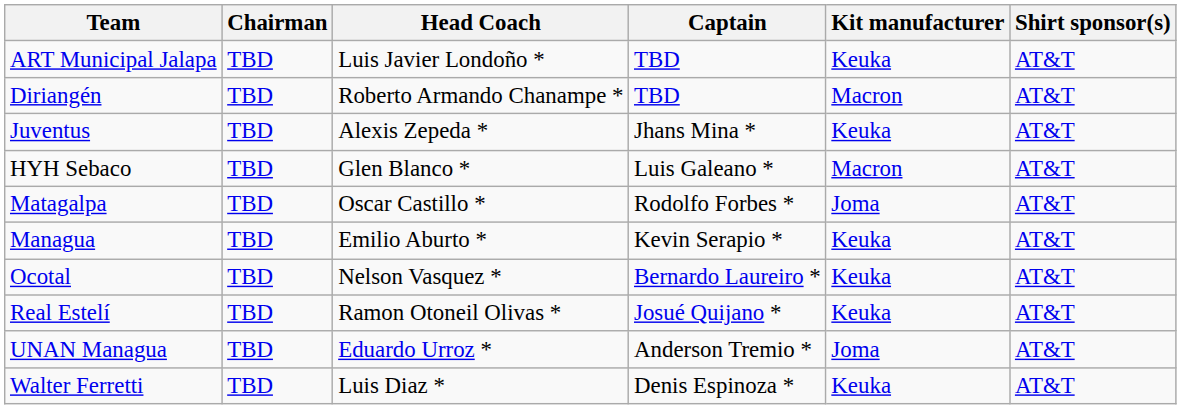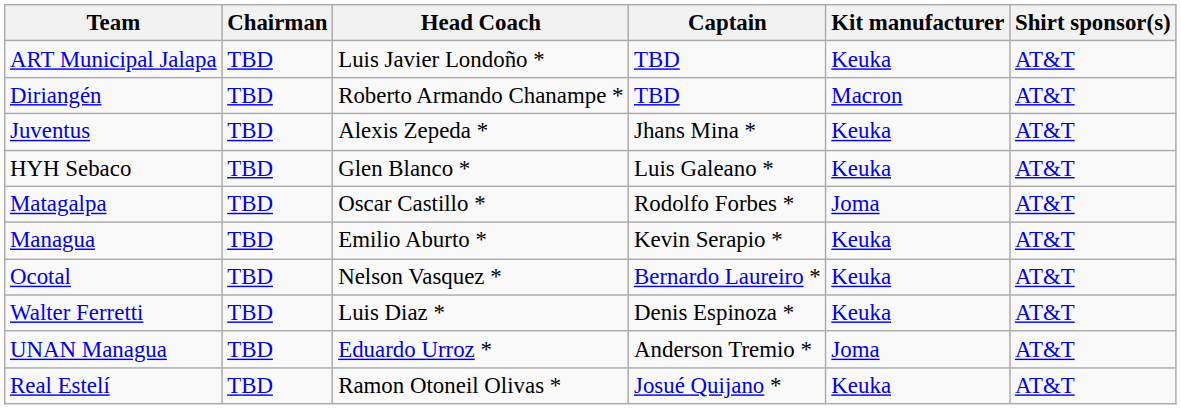HYH Sebaco | Kit manufacturer: Macron -> Keuka
rows swapped: Real Estelí <-> Walter Ferretti
